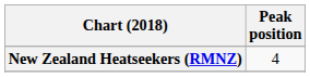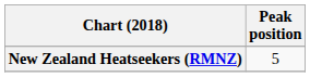New Zealand Heatseekers (RMNZ) | Peak position: 4 -> 5
